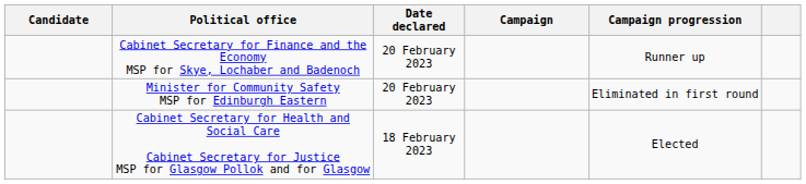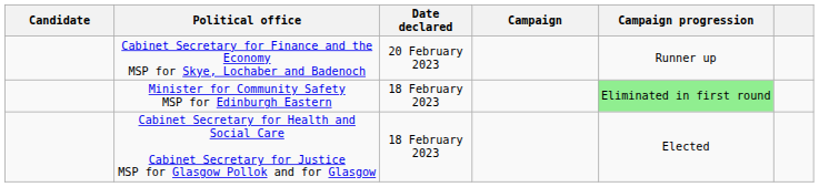Minister for Community Safety MSP for Edinburgh Eastern | Date declared: 20 February 2023 -> 18 February 2023
Minister for Community Safety MSP for Edinburgh Eastern | Campaign progression: no background -> lightgreen background
